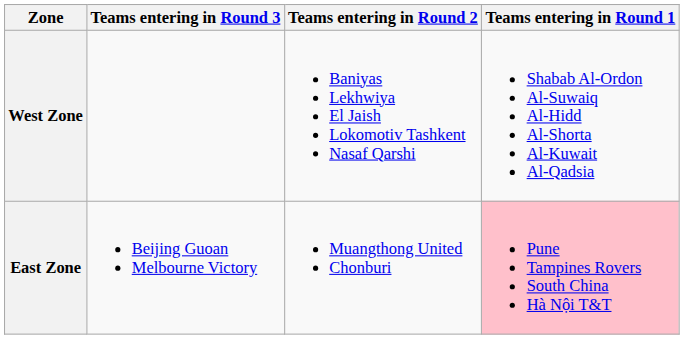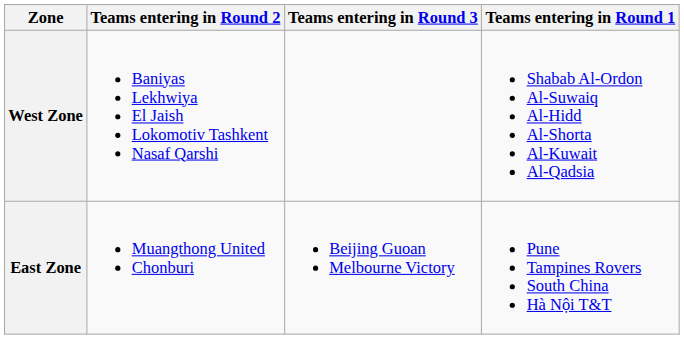columns swapped: Teams entering in Round 3 <-> Teams entering in Round 2
East Zone | Teams entering in Round 1: pink background -> no background
